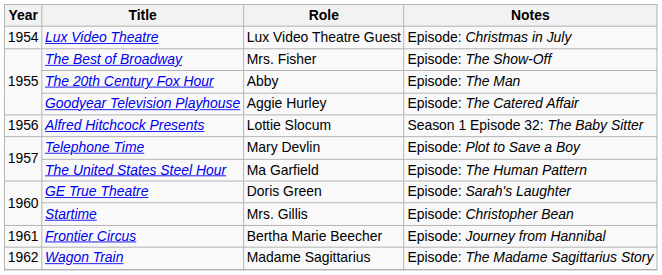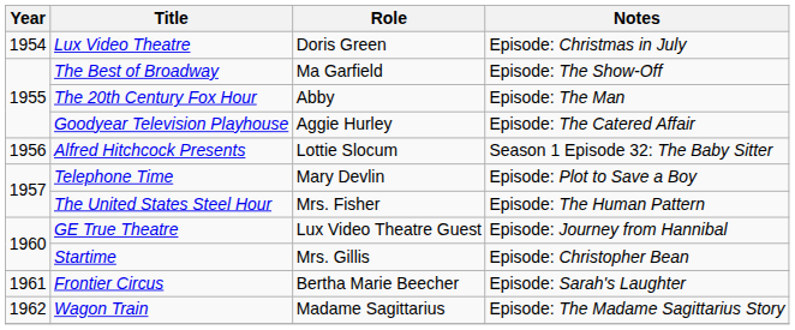Lux Video Theatre | Role: Lux Video Theatre Guest -> Doris Green
The Best of Broadway | Role: Mrs. Fisher -> Ma Garfield
The United States Steel Hour | Role: Ma Garfield -> Mrs. Fisher
GE True Theatre | Role: Doris Green -> Lux Video Theatre Guest
GE True Theatre | Notes: Episode: Sarah's Laughter -> Episode: Journey from Hannibal
Frontier Circus | Notes: Episode: Journey from Hannibal -> Episode: Sarah's Laughter
